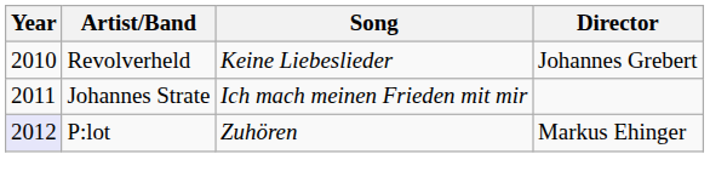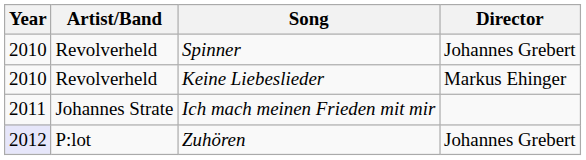+ row: 2010 | Revolverheld | Spinner | Johannes Grebert
Keine Liebeslieder | Director: Johannes Grebert -> Markus Ehinger
Zuhören | Director: Markus Ehinger -> Johannes Grebert
